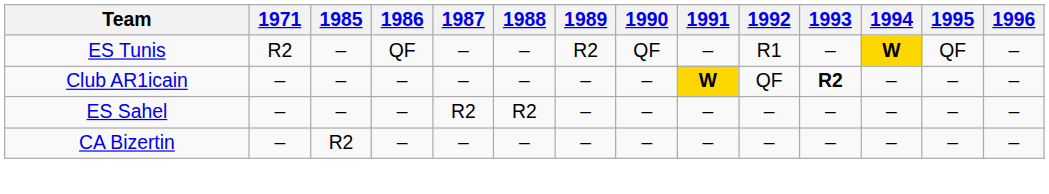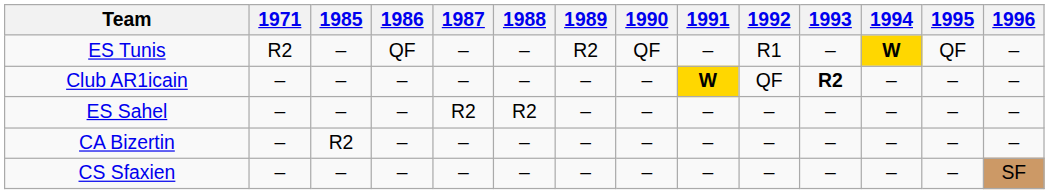+ row: CS Sfaxien | – | – | – | – | – | – | – | – | – | – | – | – | SF
